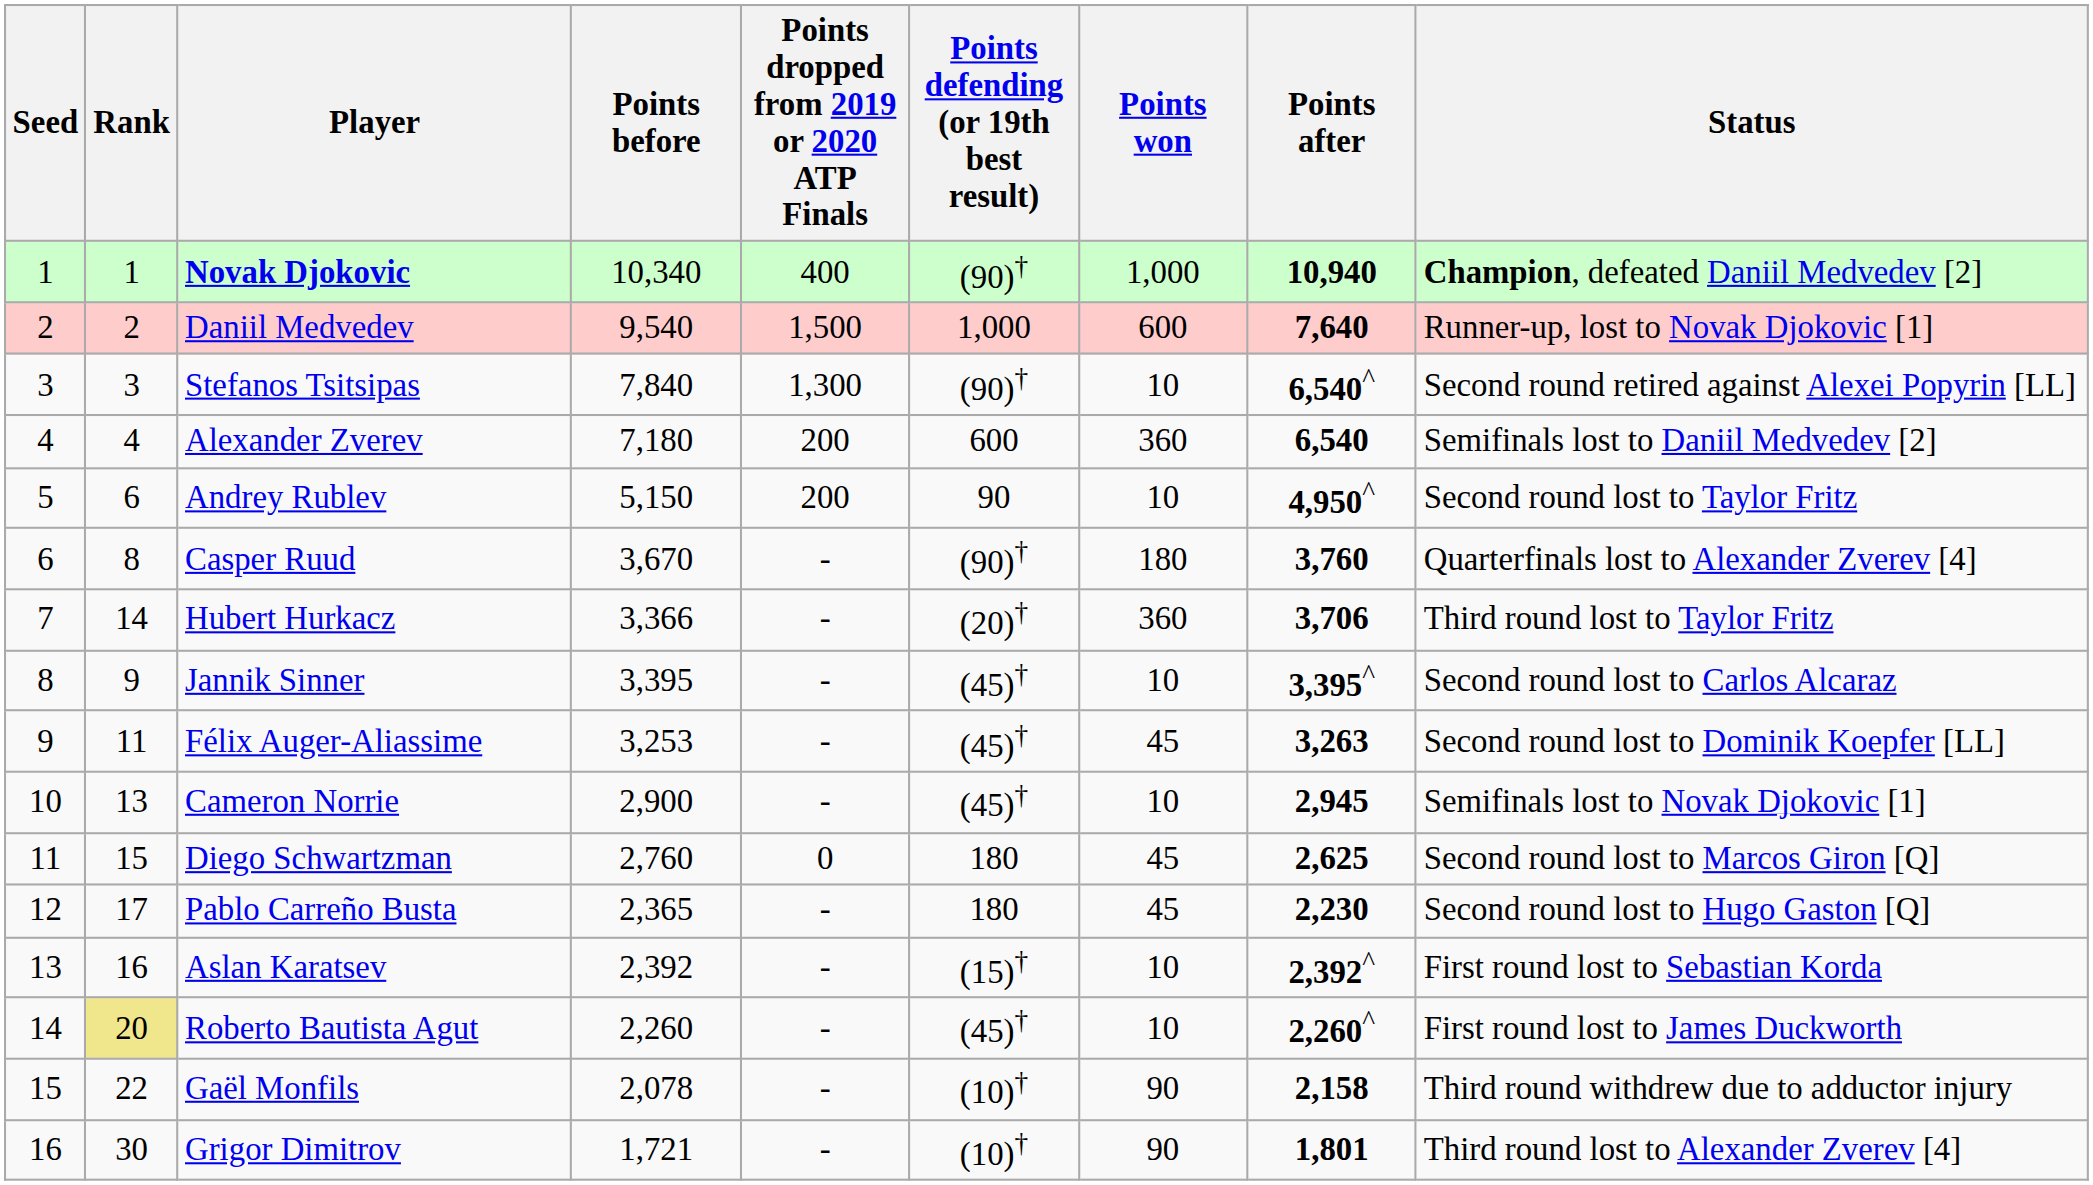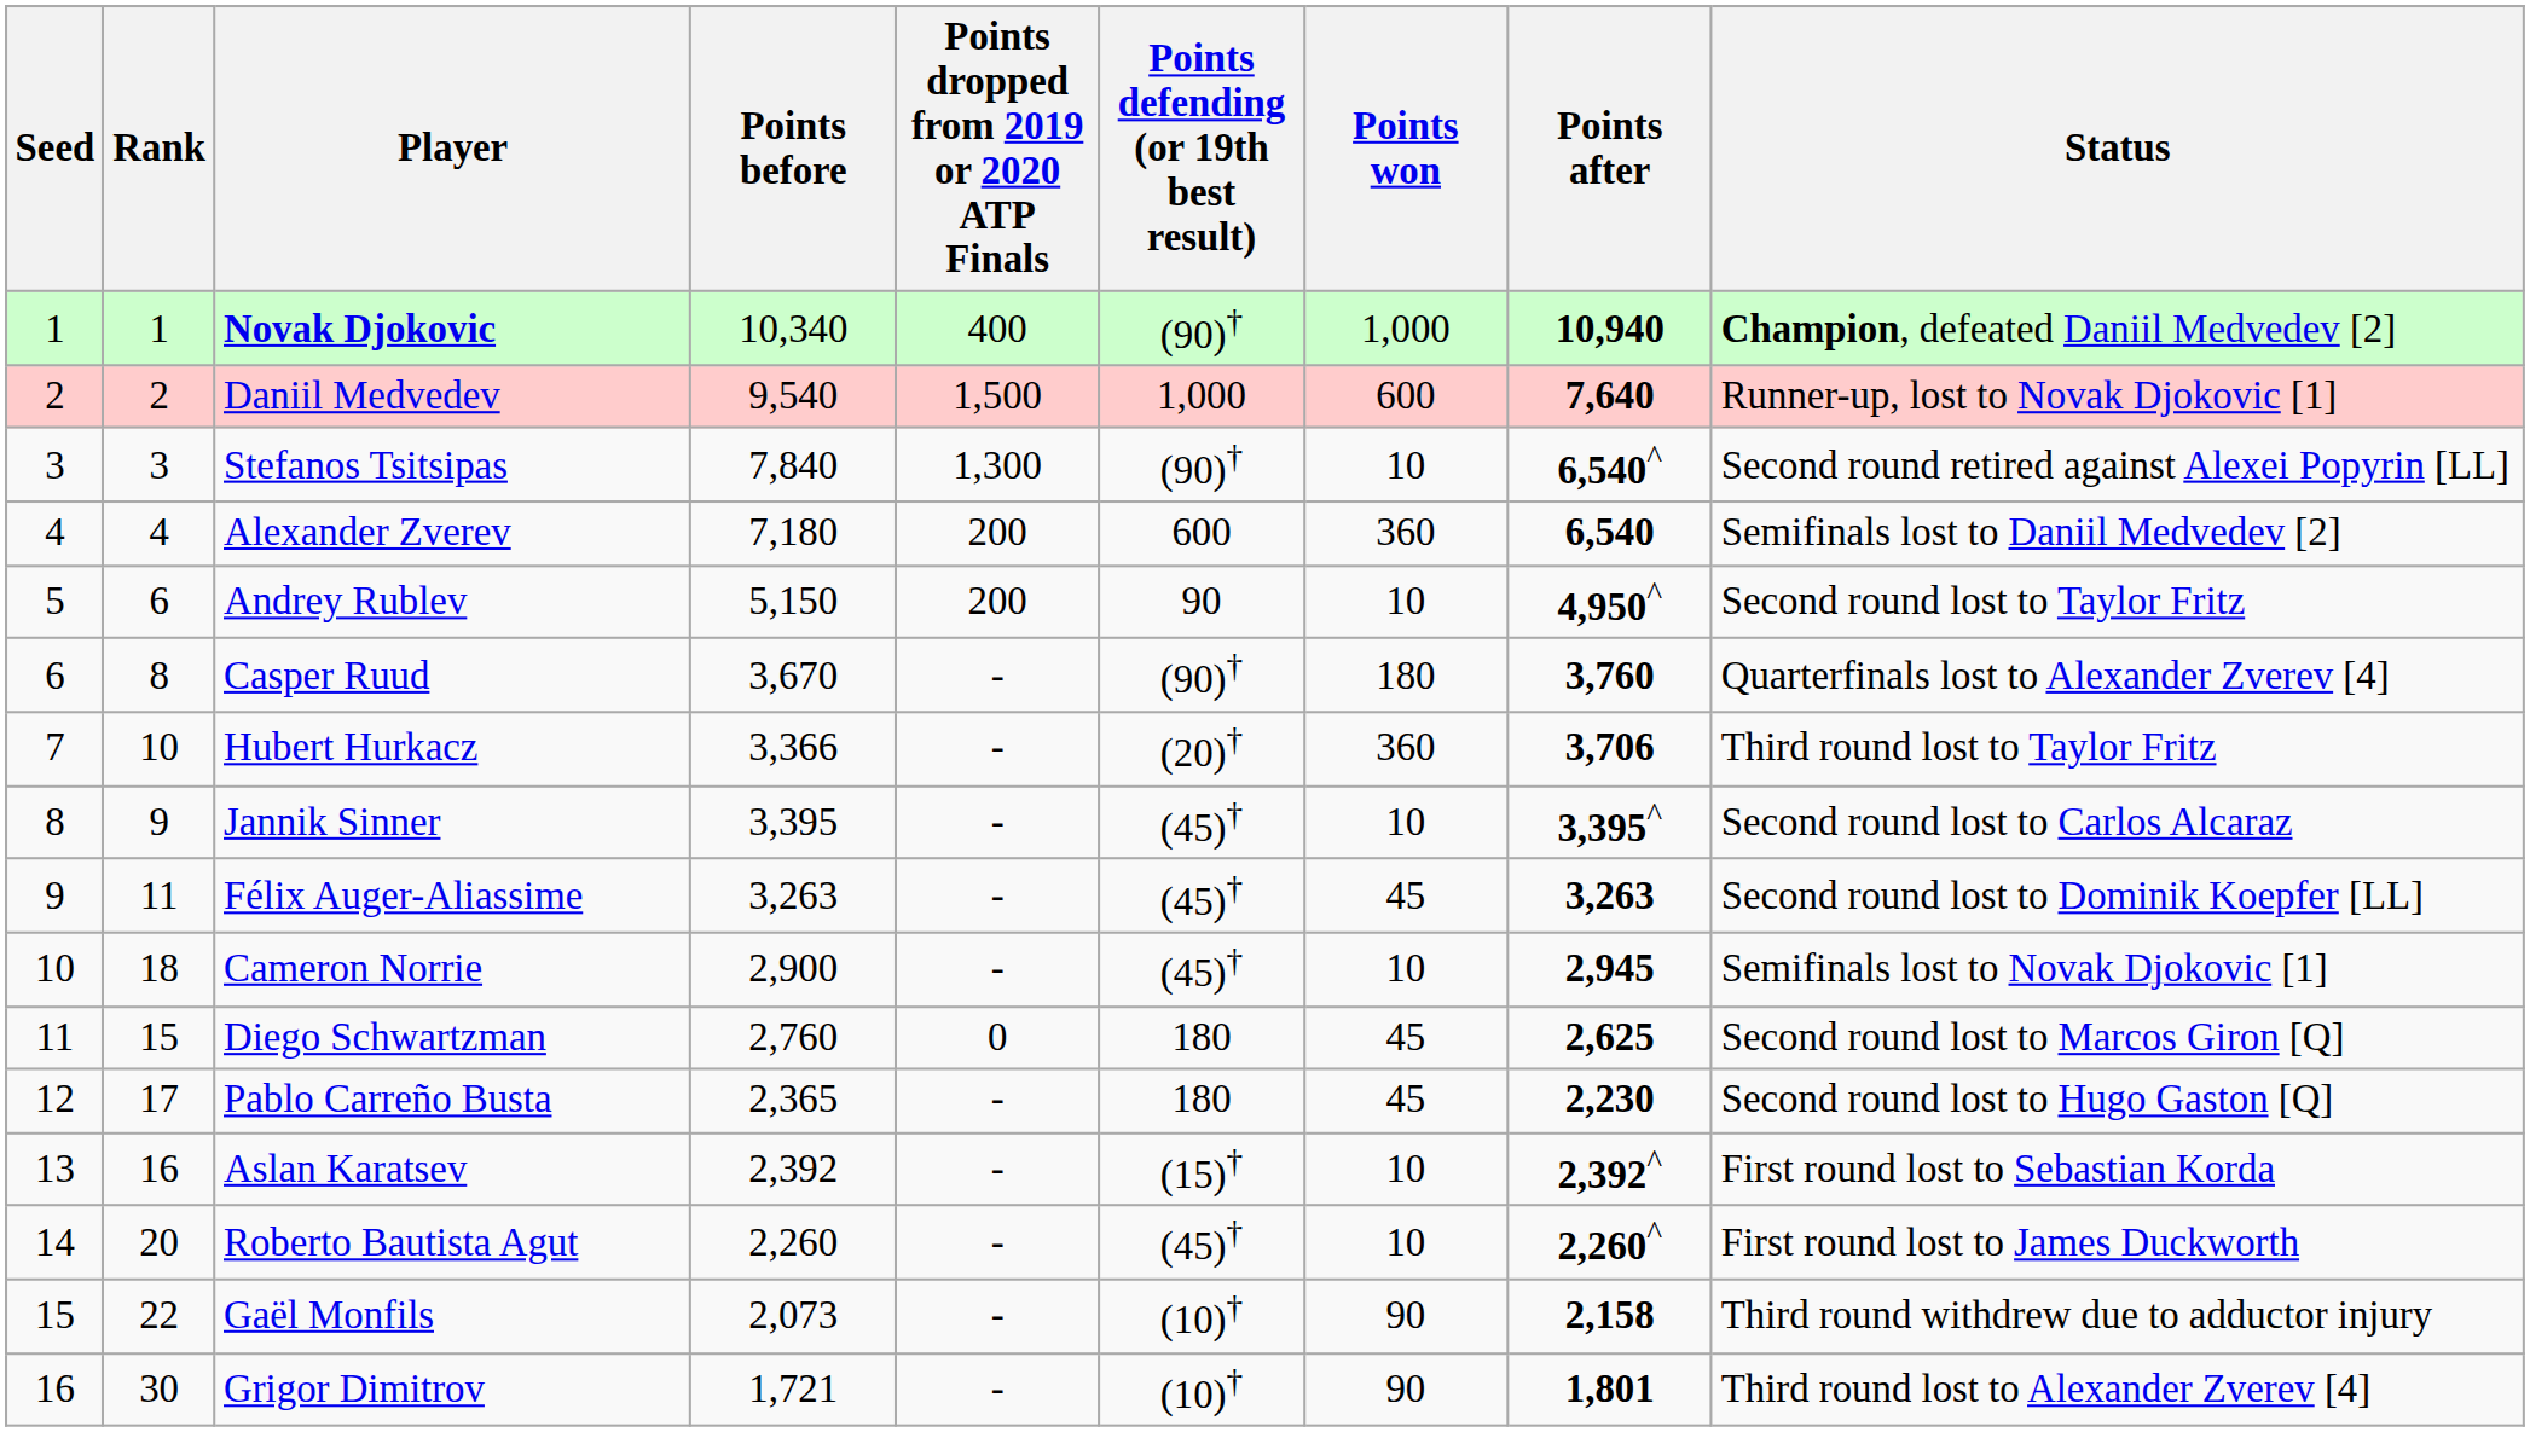Hubert Hurkacz | Rank: 14 -> 10
Félix Auger-Aliassime | Points before: 3,253 -> 3,263
Cameron Norrie | Rank: 13 -> 18
Roberto Bautista Agut | Rank: khaki background -> no background
Gaël Monfils | Points before: 2,078 -> 2,073
